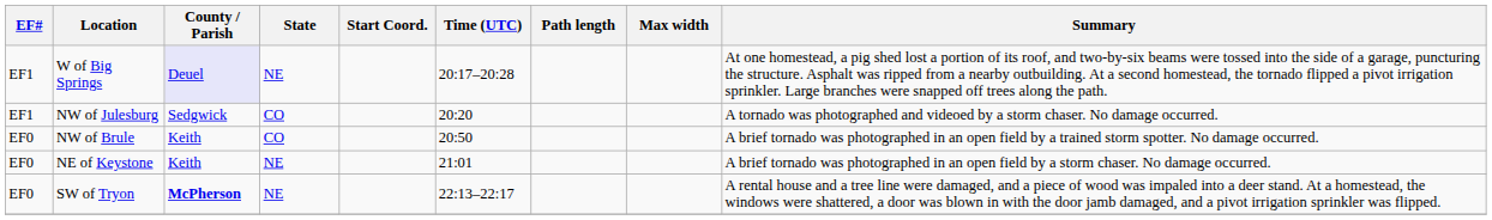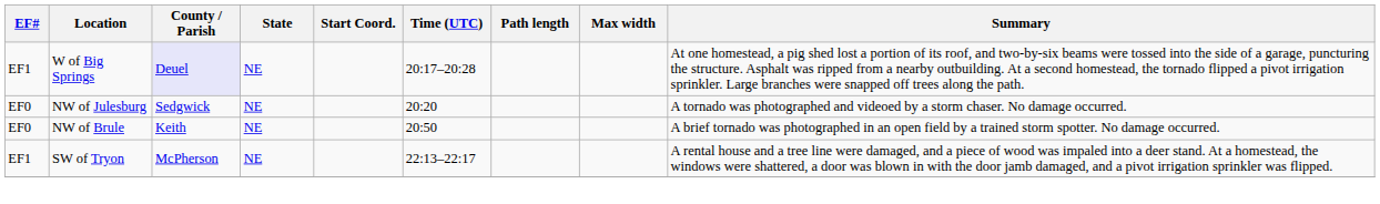NW of Julesburg | EF#: EF1 -> EF0
NW of Julesburg | State: CO -> NE
NW of Brule | State: CO -> NE
- row: EF0 | NE of Keystone | Keith | NE | 21:01 | A brief tornado was photographed in an open field by a storm chaser. No damage occurred.
SW of Tryon | EF#: EF0 -> EF1
SW of Tryon | County / Parish: bold -> normal
